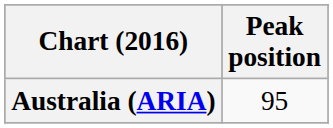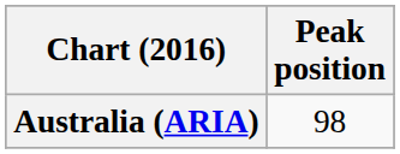Australia (ARIA) | Peak position: 95 -> 98
